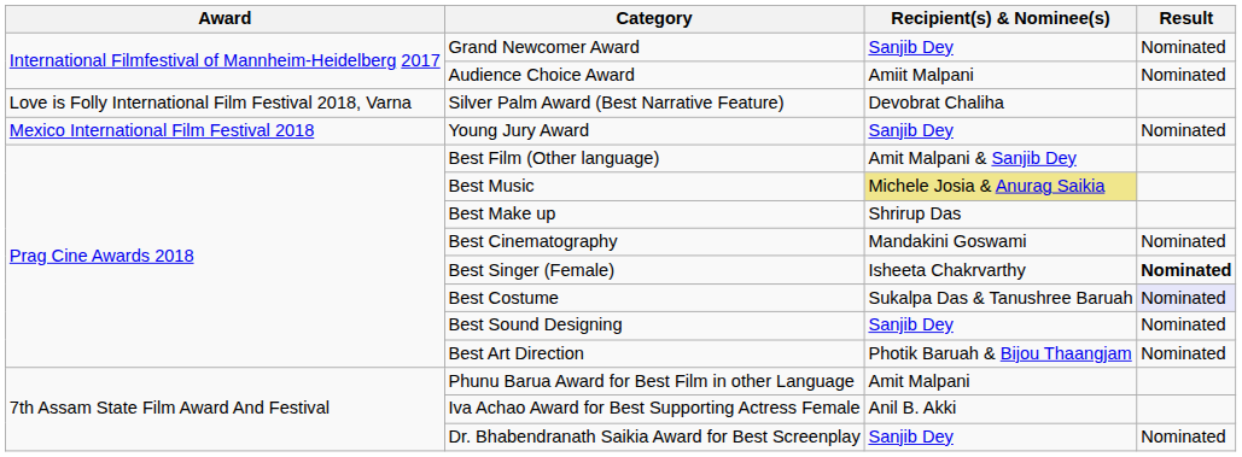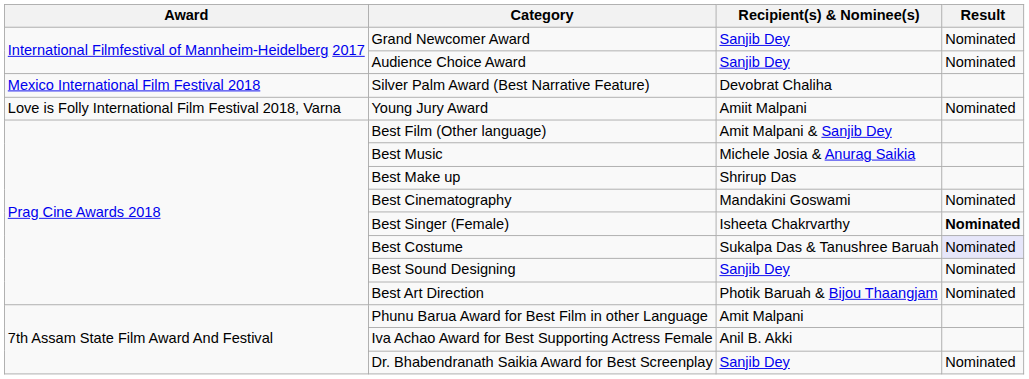Audience Choice Award | Recipient(s) & Nominee(s): Amiit Malpani -> Sanjib Dey
Silver Palm Award (Best Narrative Feature) | Award: Love is Folly International Film Festival 2018, Varna -> Mexico International Film Festival 2018
Young Jury Award | Award: Mexico International Film Festival 2018 -> Love is Folly International Film Festival 2018, Varna
Young Jury Award | Recipient(s) & Nominee(s): Sanjib Dey -> Amiit Malpani
Best Music | Recipient(s) & Nominee(s): khaki background -> no background
